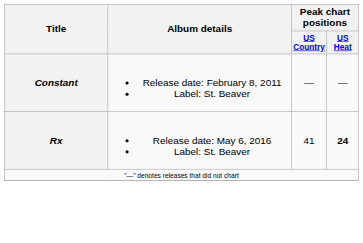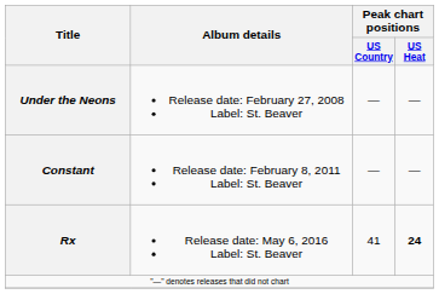+ row: Under the Neons | Release date: February 27, 2008 Label: St. Beaver | — | —
